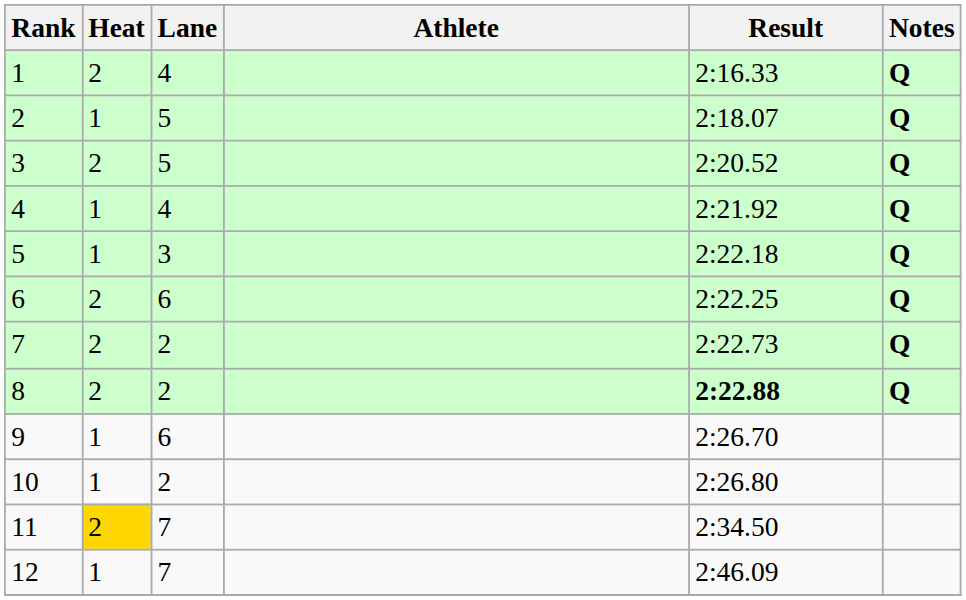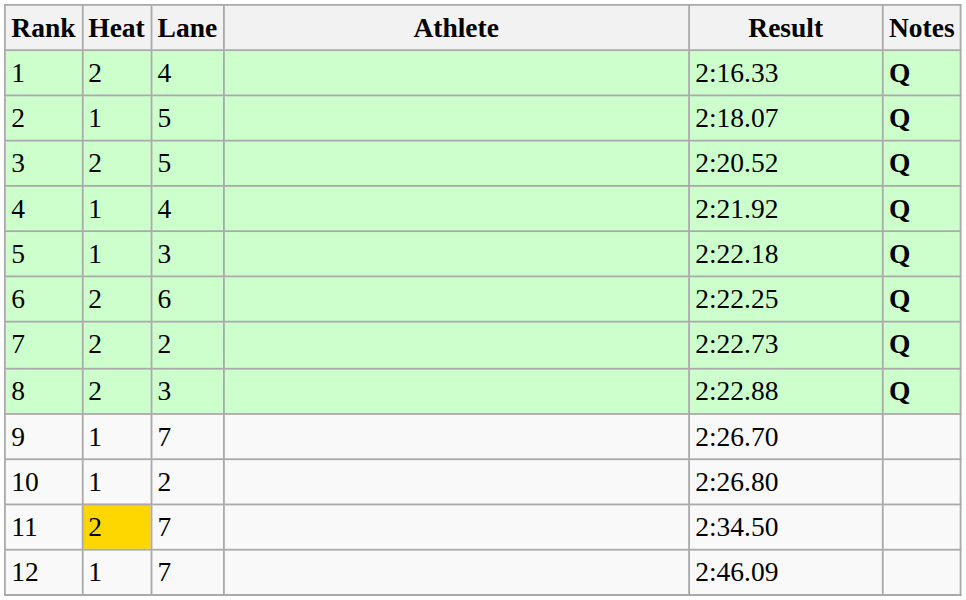8 | Lane: 2 -> 3
8 | Result: bold -> normal
9 | Lane: 6 -> 7
